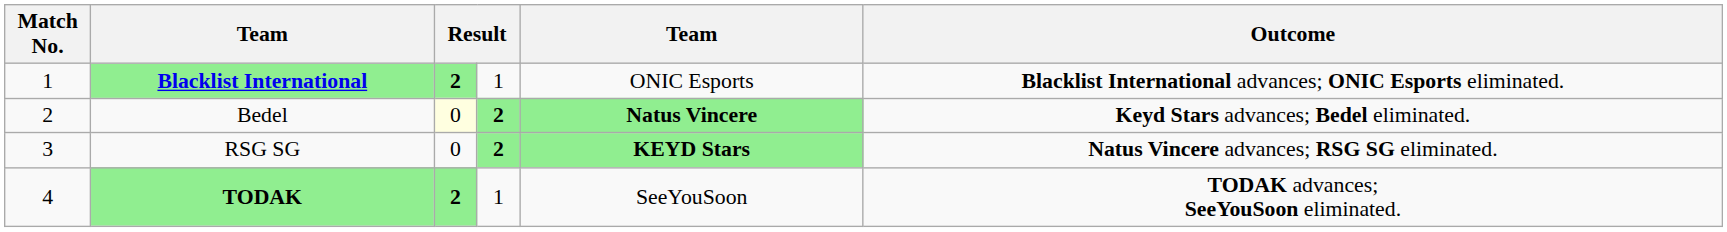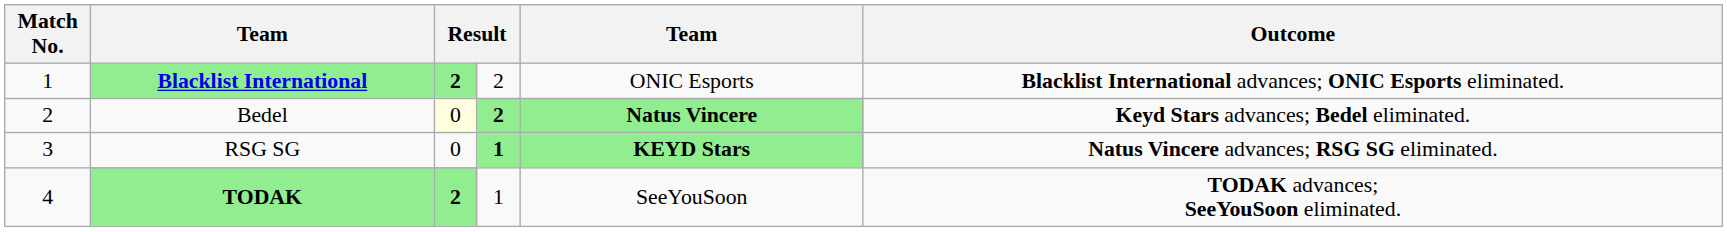Blacklist International | column 4: 1 -> 2
RSG SG | column 4: 2 -> 1
